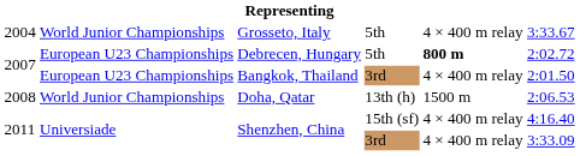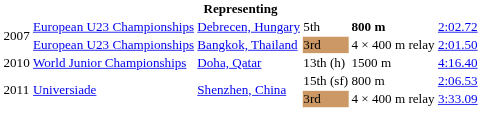- row: 2004 | World Junior Championships | Grosseto, Italy | 5th | 4 × 400 m relay | 3:33.67
Doha, Qatar | column 1: 2008 -> 2010
Doha, Qatar | column 6: 2:06.53 -> 4:16.40
Shenzhen, China / 15th (sf) | column 5: 4 × 400 m relay -> 800 m
Shenzhen, China / 15th (sf) | column 6: 4:16.40 -> 2:06.53
